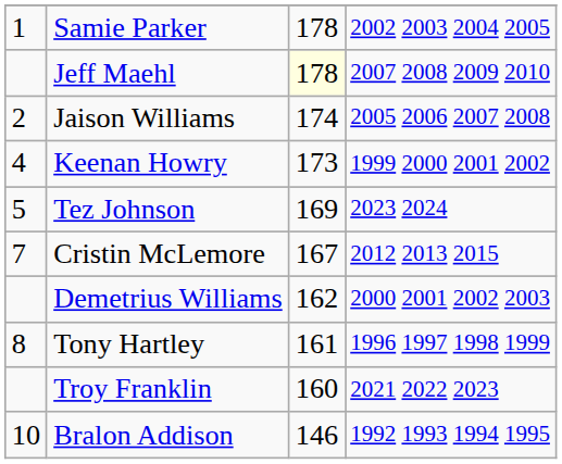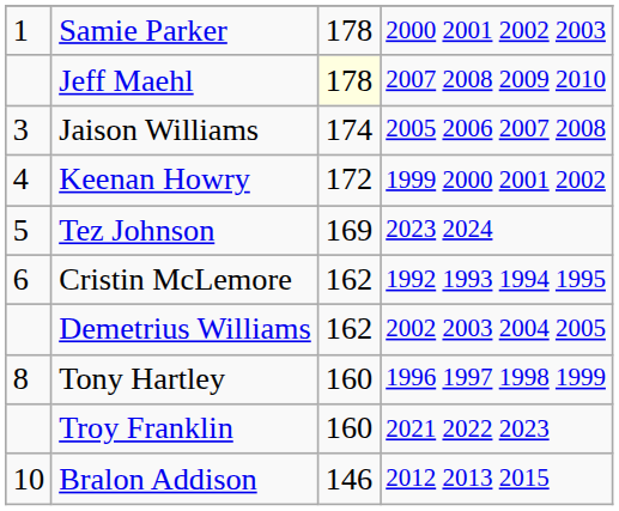Samie Parker | column 4: 2002 2003 2004 2005 -> 2000 2001 2002 2003
Jaison Williams | column 1: 2 -> 3
Keenan Howry | column 3: 173 -> 172
Cristin McLemore | column 1: 7 -> 6
Cristin McLemore | column 3: 167 -> 162
Cristin McLemore | column 4: 2012 2013 2015 -> 1992 1993 1994 1995
Demetrius Williams | column 4: 2000 2001 2002 2003 -> 2002 2003 2004 2005
Tony Hartley | column 3: 161 -> 160
Bralon Addison | column 4: 1992 1993 1994 1995 -> 2012 2013 2015
